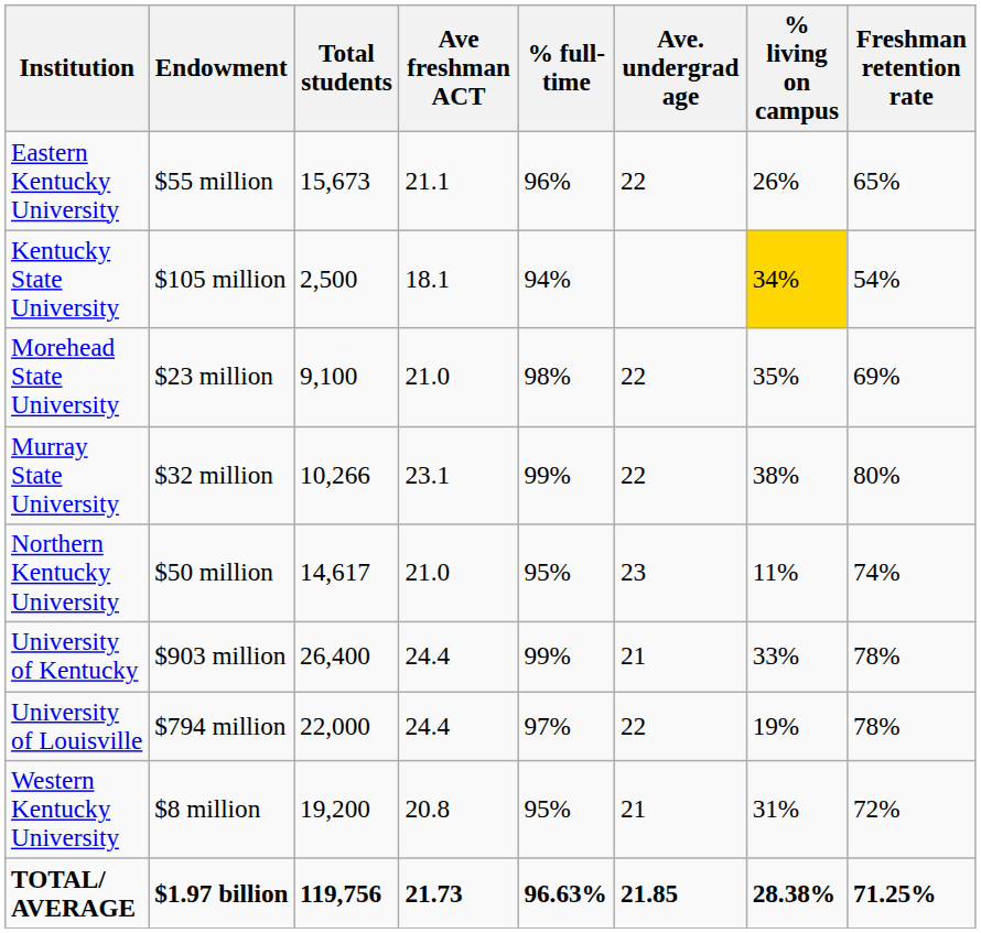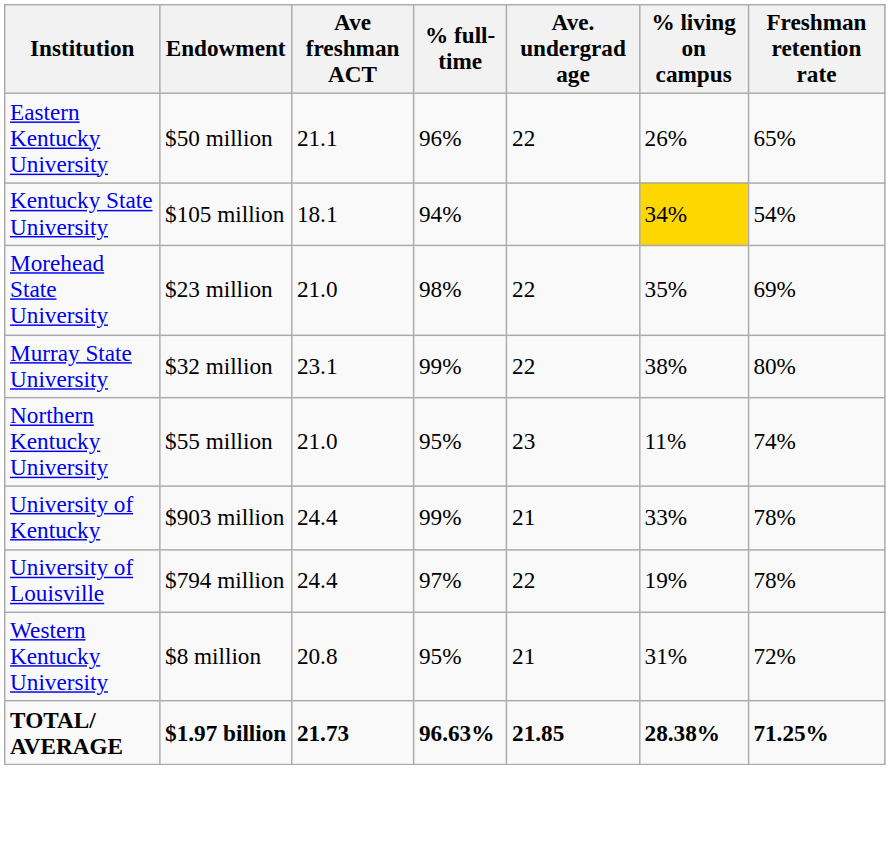- column: Total students | 15,673 | 2,500 | 9,100 | 10,266 | 14,617 | 26,400 | 22,000 | 19,200 | 119,756
Eastern Kentucky University | Endowment: $55 million -> $50 million
Northern Kentucky University | Endowment: $50 million -> $55 million
